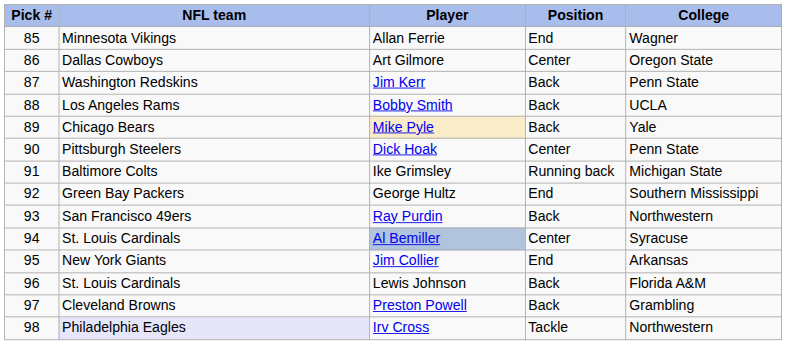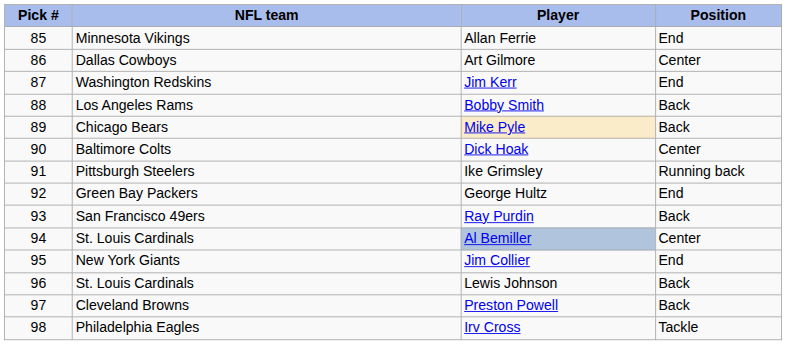- column: College | Wagner | Oregon State | Penn State | UCLA | Yale | Penn State | Michigan State | Southern Mississippi | Northwestern | Syracuse | Arkansas | Florida A&M | Grambling | Northwestern
Jim Kerr | Position: Back -> End
Dick Hoak | NFL team: Pittsburgh Steelers -> Baltimore Colts
Ike Grimsley | NFL team: Baltimore Colts -> Pittsburgh Steelers
Irv Cross | NFL team: lavender background -> no background
